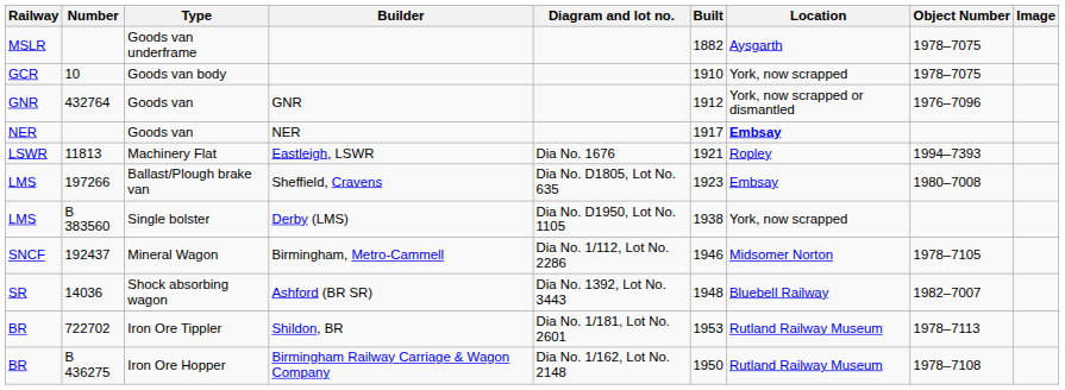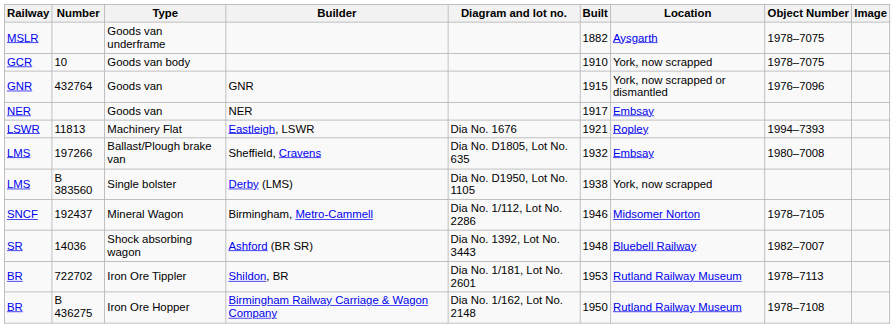Goods van / GNR | Built: 1912 -> 1915
Goods van / NER | Location: bold -> normal
Ballast/Plough brake van | Built: 1923 -> 1932
